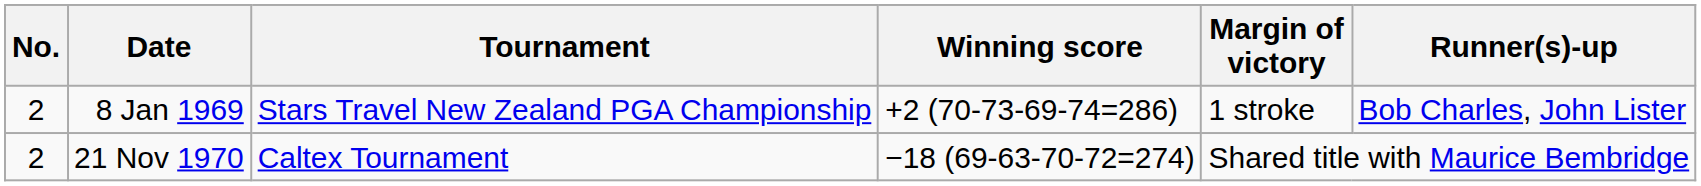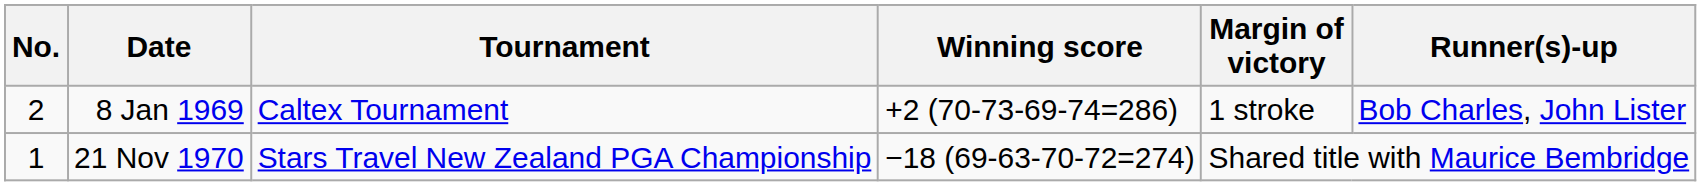8 Jan 1969 | Tournament: Stars Travel New Zealand PGA Championship -> Caltex Tournament
21 Nov 1970 | No.: 2 -> 1
21 Nov 1970 | Tournament: Caltex Tournament -> Stars Travel New Zealand PGA Championship
